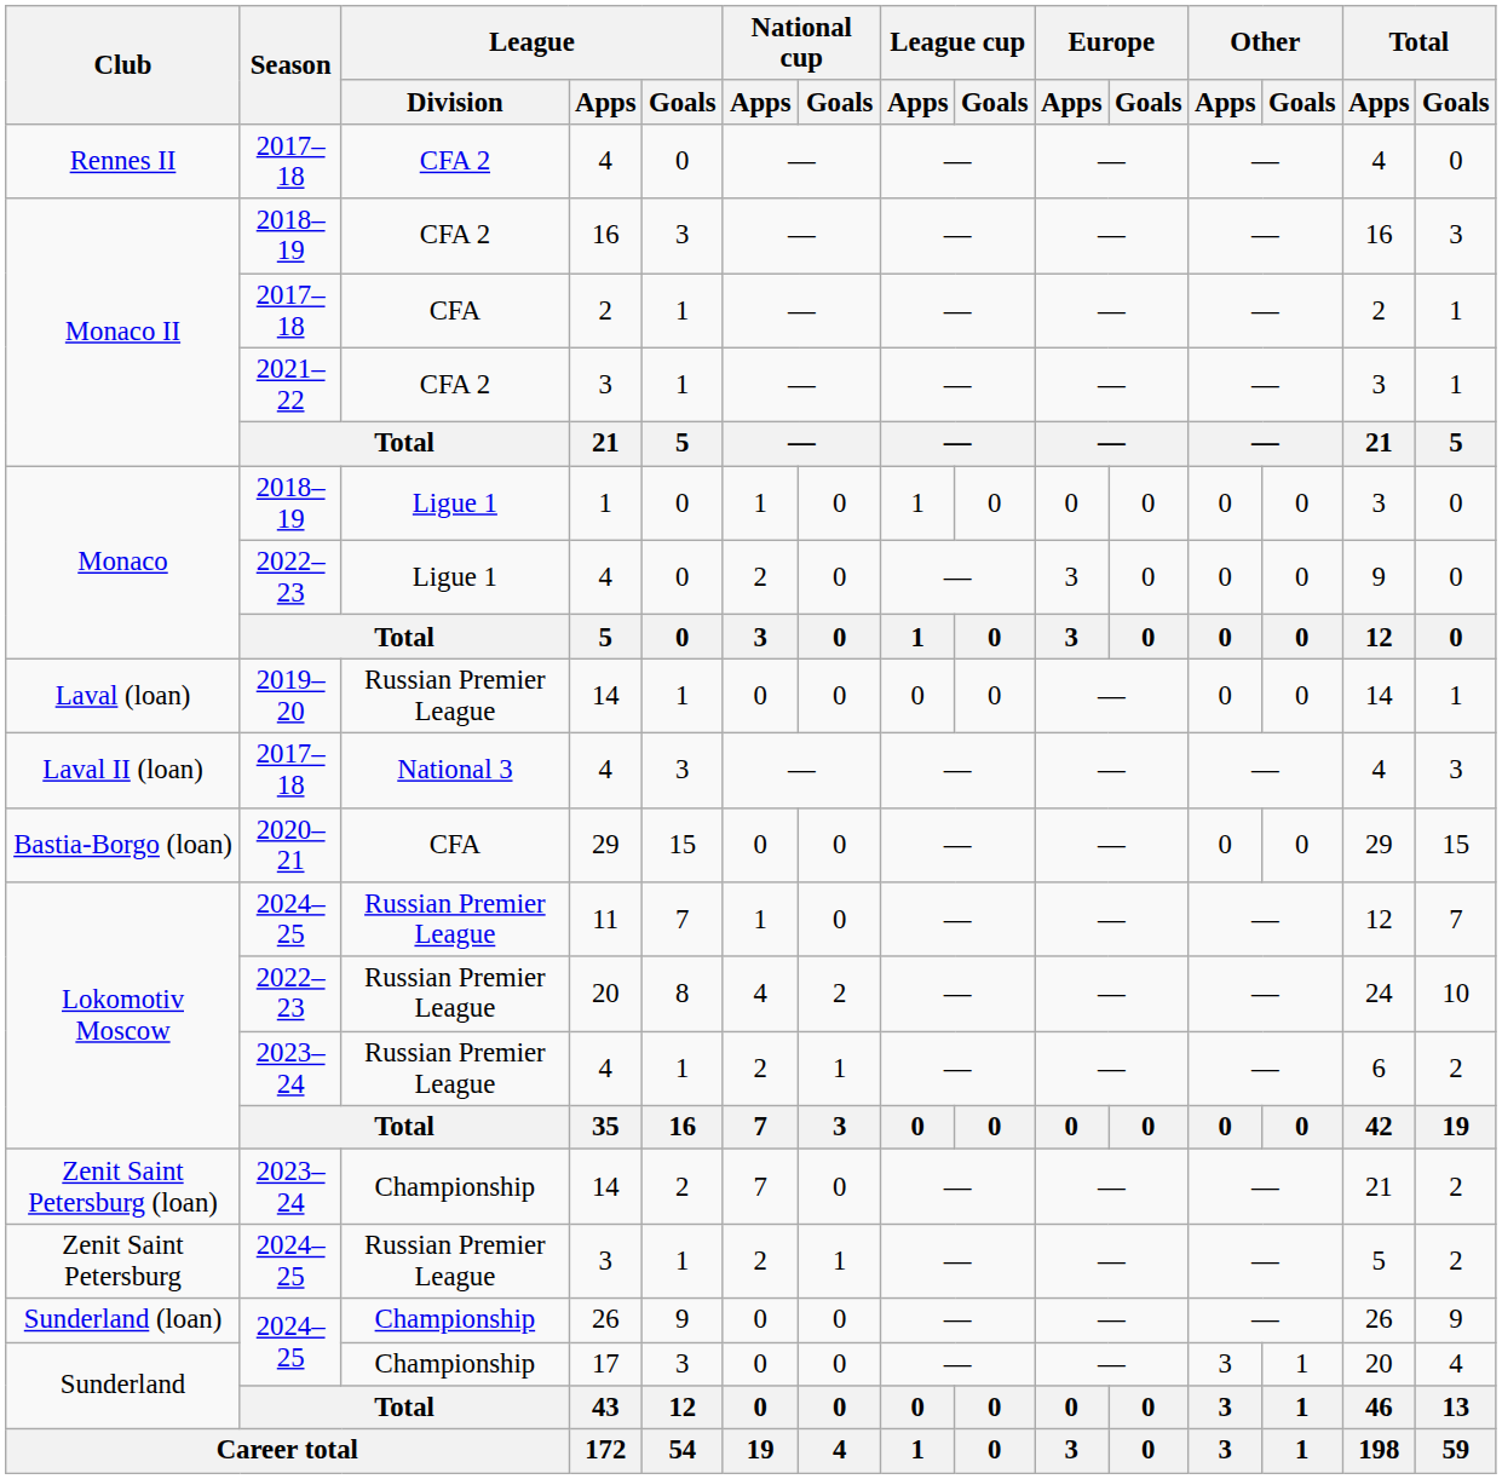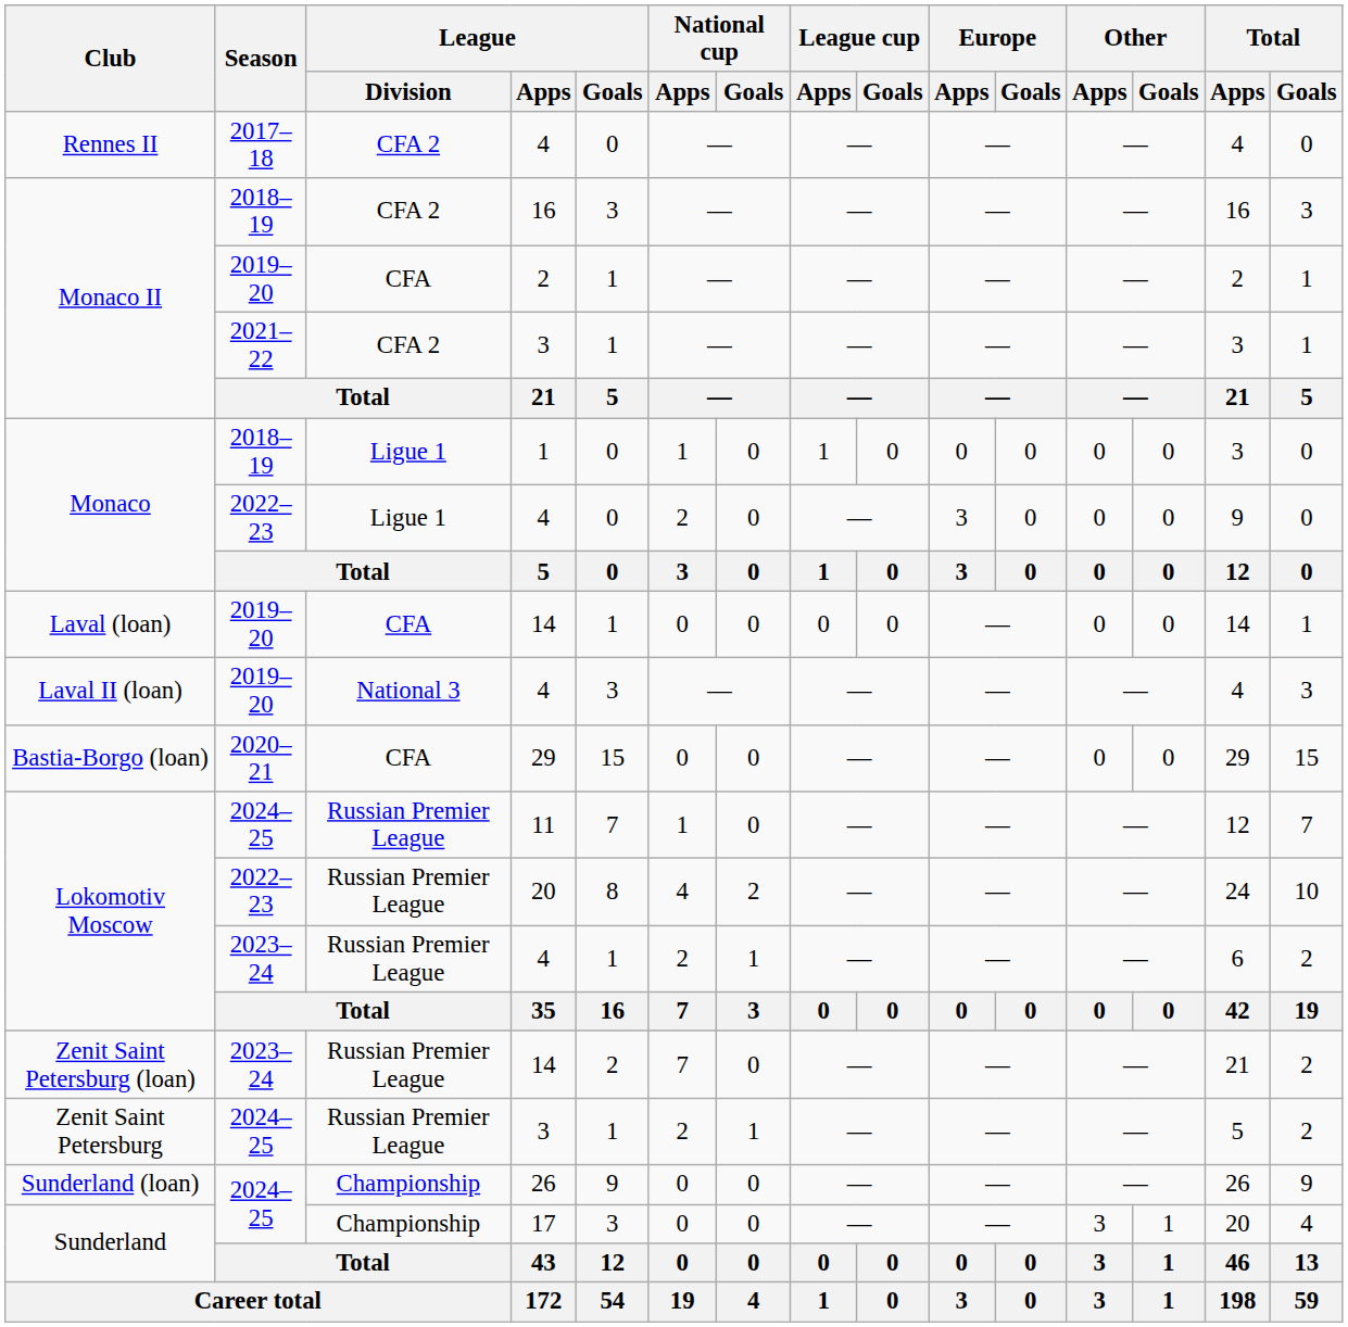Monaco II / 2 | Season: 2017–18 -> 2019–20
Laval (loan) | League / Division: Russian Premier League -> CFA
Laval II (loan) | Season: 2017–18 -> 2019–20
Zenit Saint Petersburg (loan) | League / Division: Championship -> Russian Premier League
